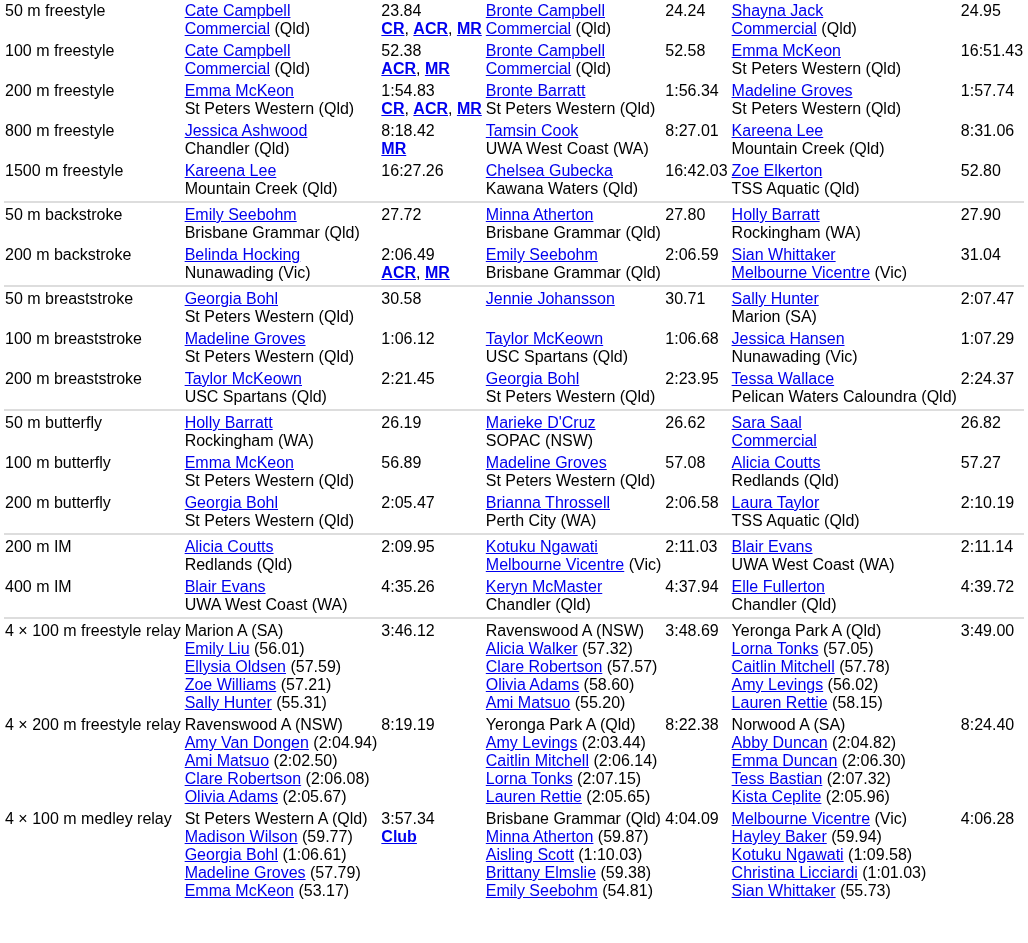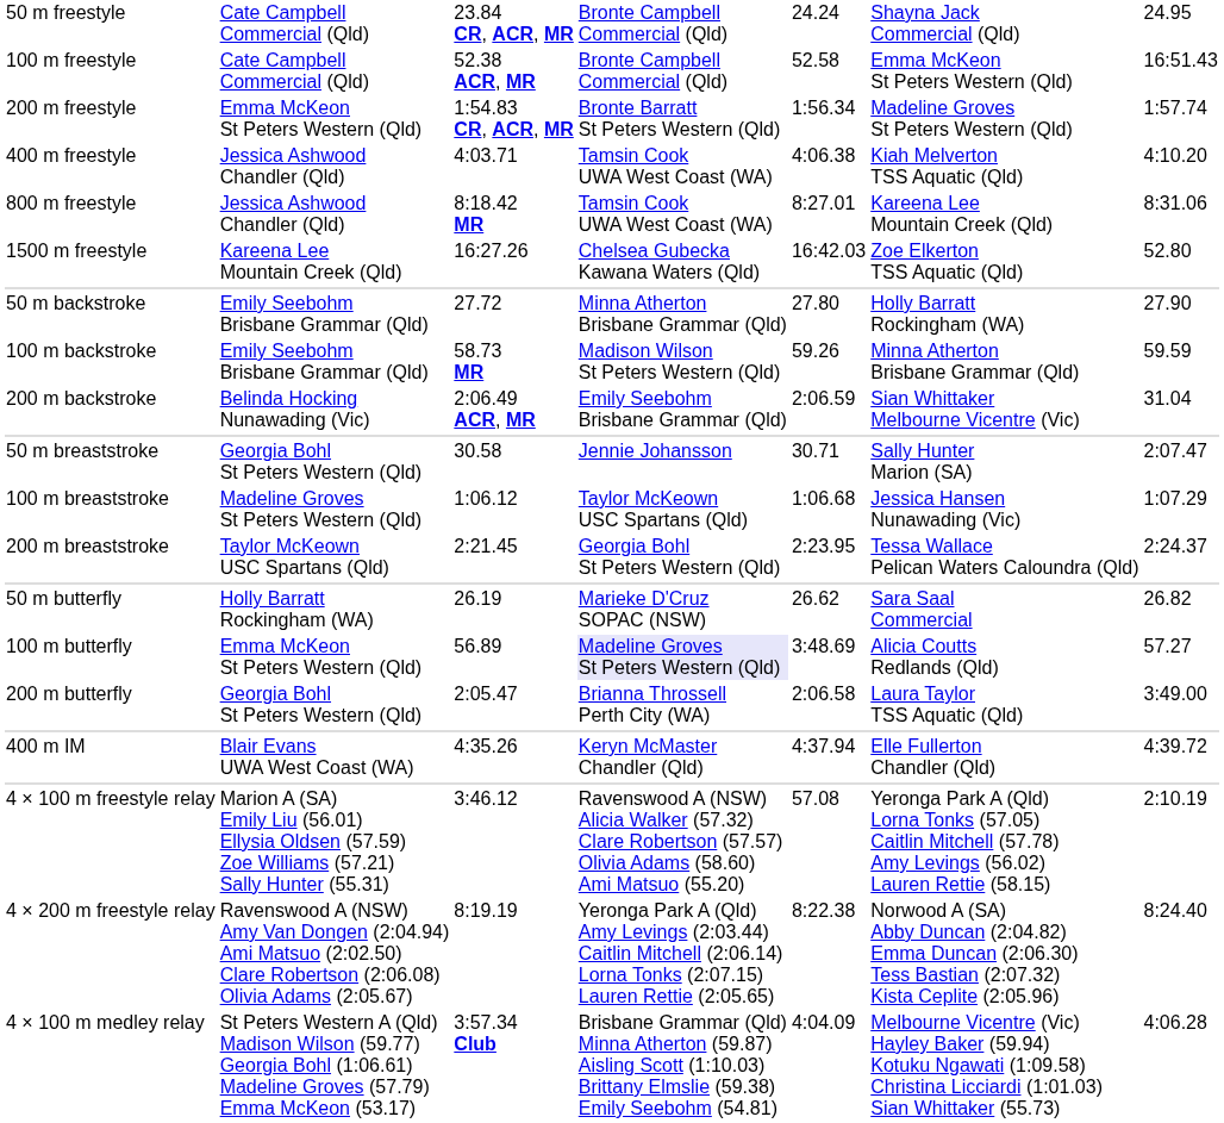+ row: 400 m freestyle | Jessica Ashwood Chandler (Qld) | 4:03.71 | Tamsin Cook UWA West Coast (WA) | 4:06.38 | Kiah Melverton TSS Aquatic (Qld) | 4:10.20
+ row: 100 m backstroke | Emily Seebohm Brisbane Grammar (Qld) | 58.73 MR | Madison Wilson St Peters Western (Qld) | 59.26 | Minna Atherton Brisbane Grammar (Qld) | 59.59
100 m butterfly | column 4: no background -> lavender background
100 m butterfly | column 5: 57.08 -> 3:48.69
200 m butterfly | column 7: 2:10.19 -> 3:49.00
- row: 200 m IM | Alicia Coutts Redlands (Qld) | 2:09.95 | Kotuku Ngawati Melbourne Vicentre (Vic) | 2:11.03 | Blair Evans UWA West Coast (WA) | 2:11.14
4 × 100 m freestyle relay | column 5: 3:48.69 -> 57.08
4 × 100 m freestyle relay | column 7: 3:49.00 -> 2:10.19
